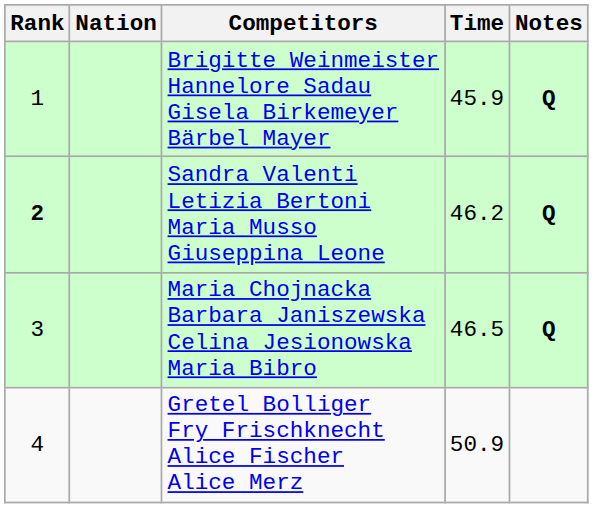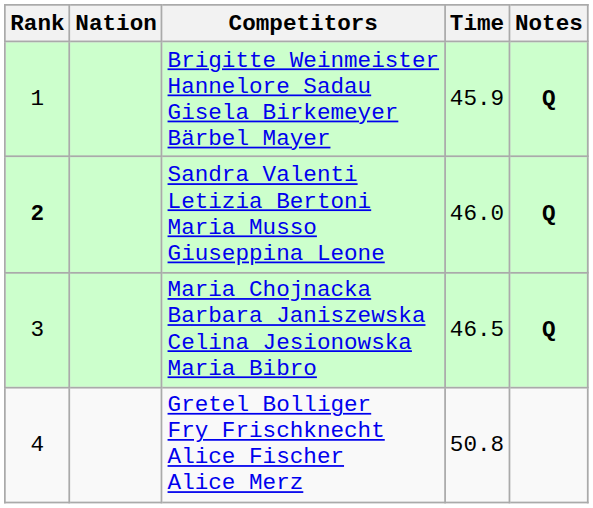Sandra Valenti Letizia Bertoni Maria Musso Giuseppina Leone | Time: 46.2 -> 46.0
Gretel Bolliger Fry Frischknecht Alice Fischer Alice Merz | Time: 50.9 -> 50.8
